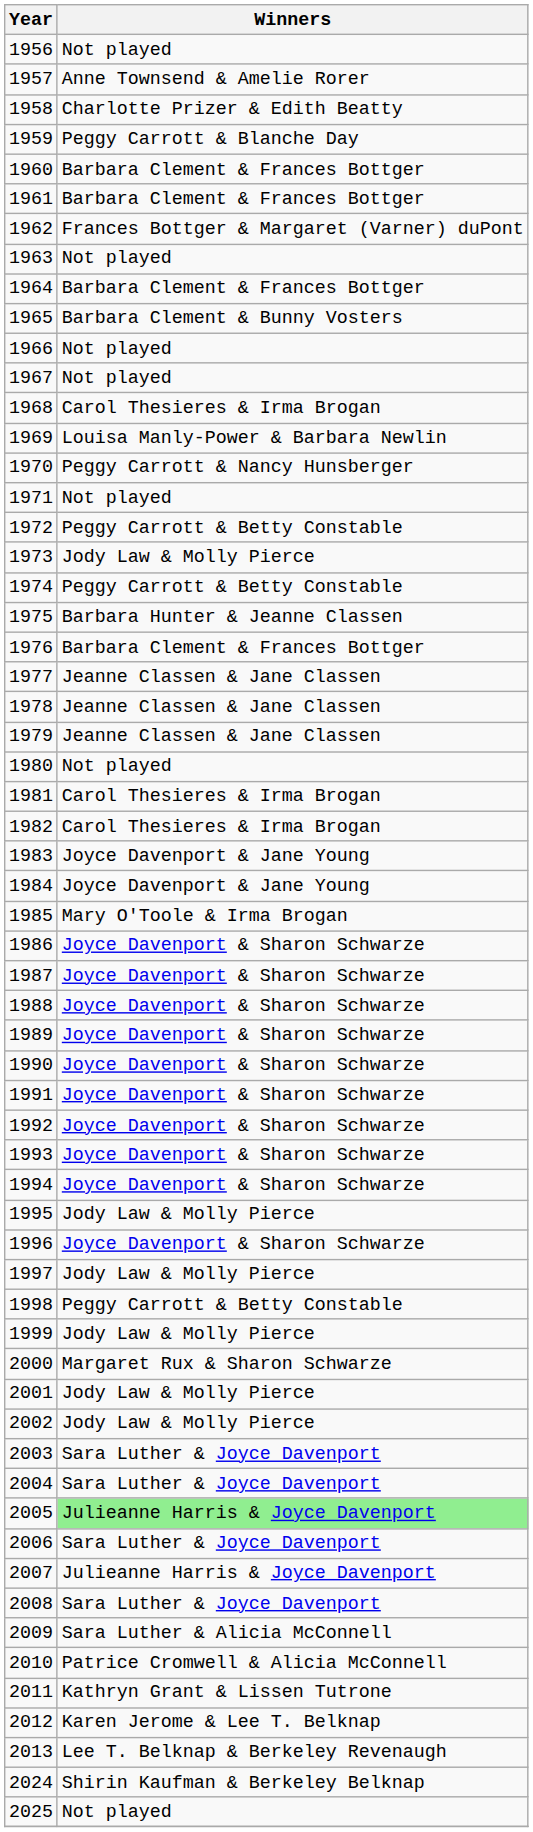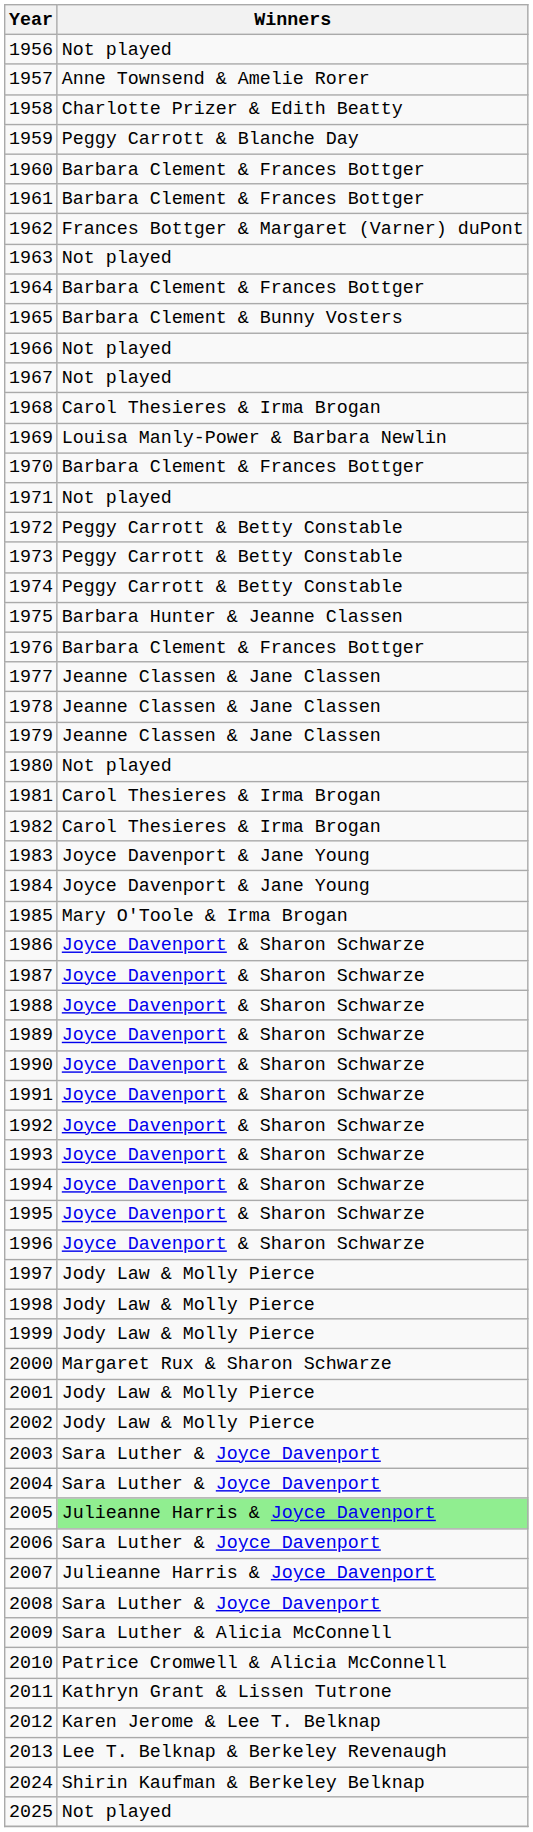1970 | Winners: Peggy Carrott & Nancy Hunsberger -> Barbara Clement & Frances Bottger
1973 | Winners: Jody Law & Molly Pierce -> Peggy Carrott & Betty Constable
1995 | Winners: Jody Law & Molly Pierce -> Joyce Davenport & Sharon Schwarze
1998 | Winners: Peggy Carrott & Betty Constable -> Jody Law & Molly Pierce
